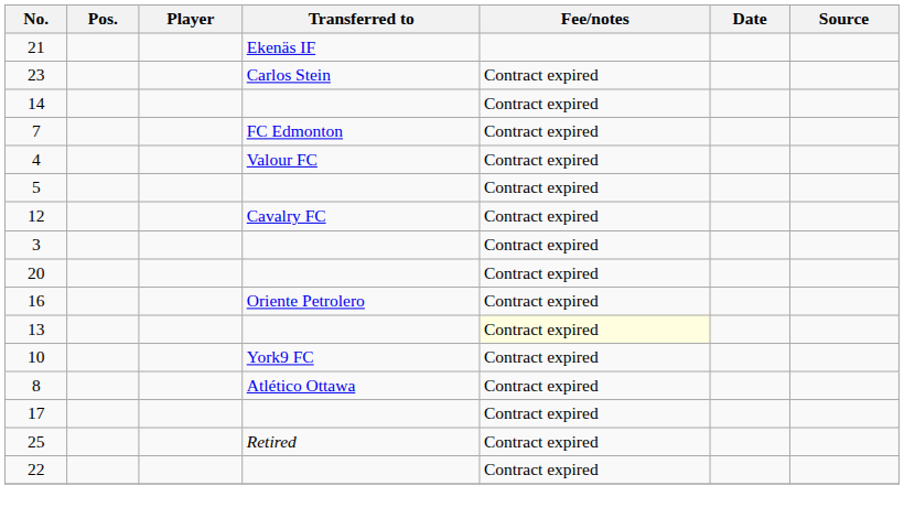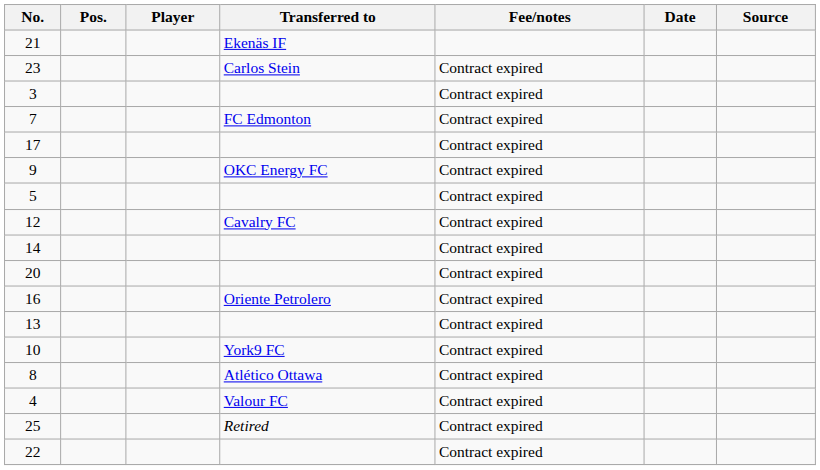rows swapped: 3 <-> 14
rows swapped: 4 <-> 17
+ row: 9 | OKC Energy FC | Contract expired
13 | Fee/notes: lightyellow background -> no background
